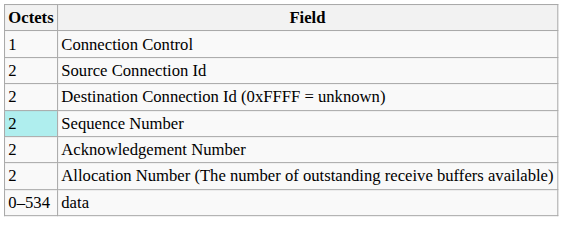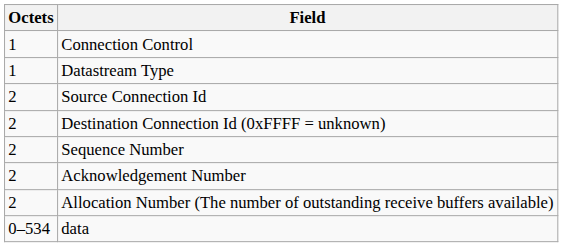+ row: 1 | Datastream Type
Sequence Number | Octets: paleturquoise background -> no background
